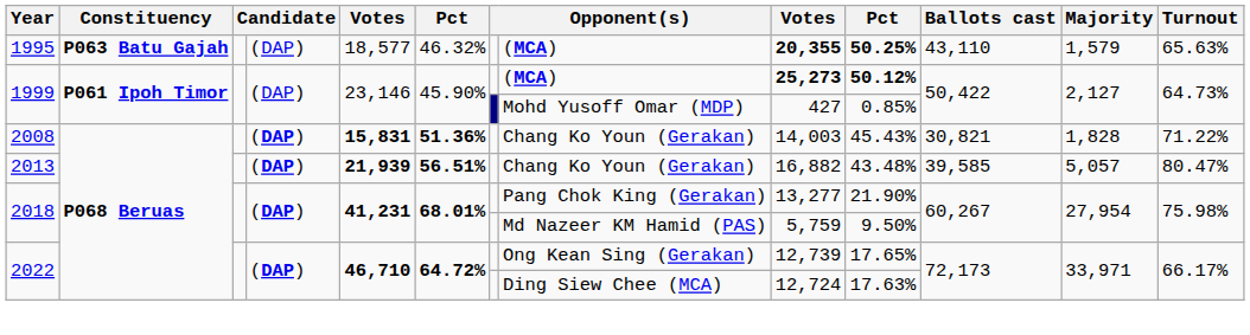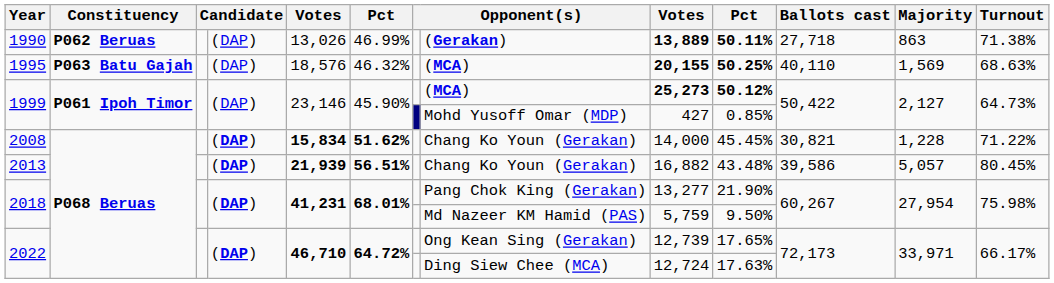+ row: 1990 | P062 Beruas | (DAP) | 13,026 | 46.99% | (Gerakan) | 13,889 | 50.11% | 27,718 | 863 | 71.38%
1995 | column 5: 18,577 -> 18,576
1995 | column 9: 20,355 -> 20,155
1995 | Ballots cast: 43,110 -> 40,110
1995 | Majority: 1,579 -> 1,569
1995 | Turnout: 65.63% -> 68.63%
2008 | column 5: 15,831 -> 15,834
2008 | column 6: 51.36% -> 51.62%
2008 | column 9: 14,003 -> 14,000
2008 | column 10: 45.43% -> 45.45%
2008 | Majority: 1,828 -> 1,228
2013 | Ballots cast: 39,585 -> 39,586
2013 | Turnout: 80.47% -> 80.45%
